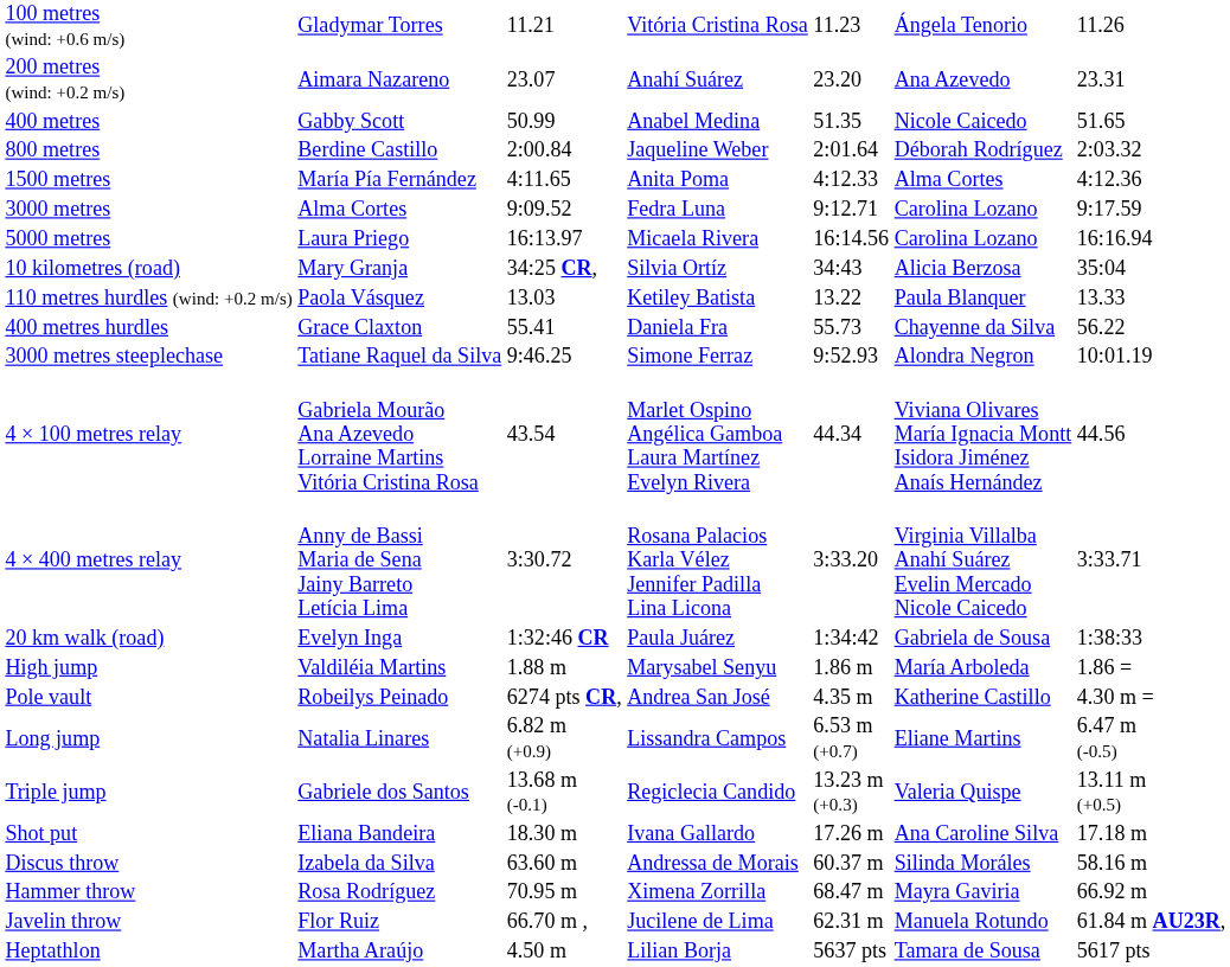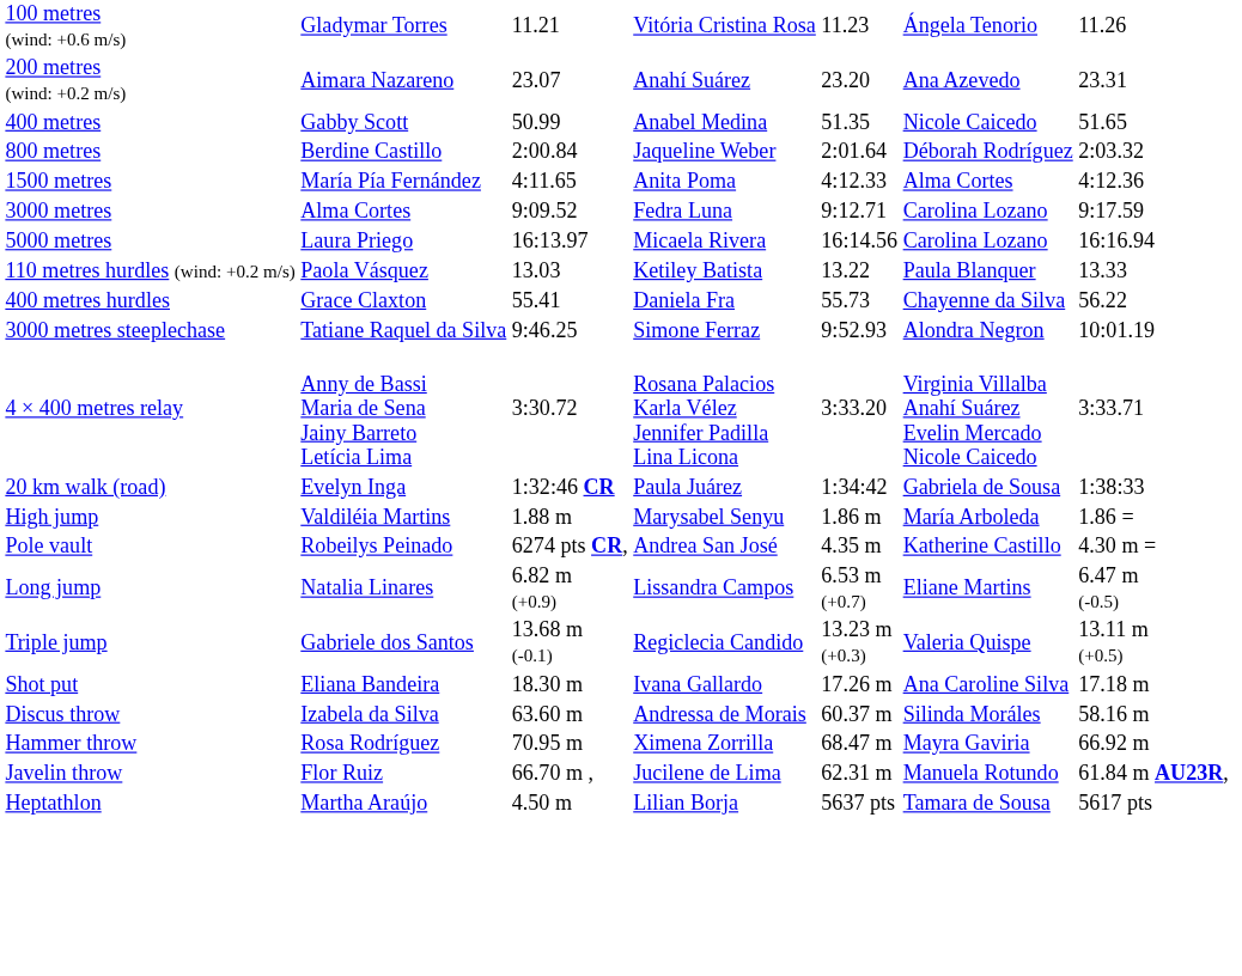- row: 10 kilometres (road) | Mary Granja | 34:25 CR, | Silvia Ortíz | 34:43 | Alicia Berzosa | 35:04
- row: 4 × 100 metres relay | Gabriela Mourão Ana Azevedo Lorraine Martins Vitória Cristina Rosa | 43.54 | Marlet Ospino Angélica Gamboa Laura Martínez Evelyn Rivera | 44.34 | Viviana Olivares María Ignacia Montt Isidora Jiménez Anaís Hernández | 44.56
